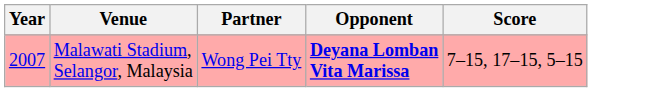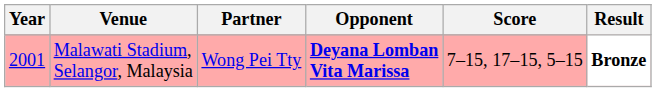+ column: Result | Bronze
Malawati Stadium, Selangor, Malaysia | Year: 2007 -> 2001
